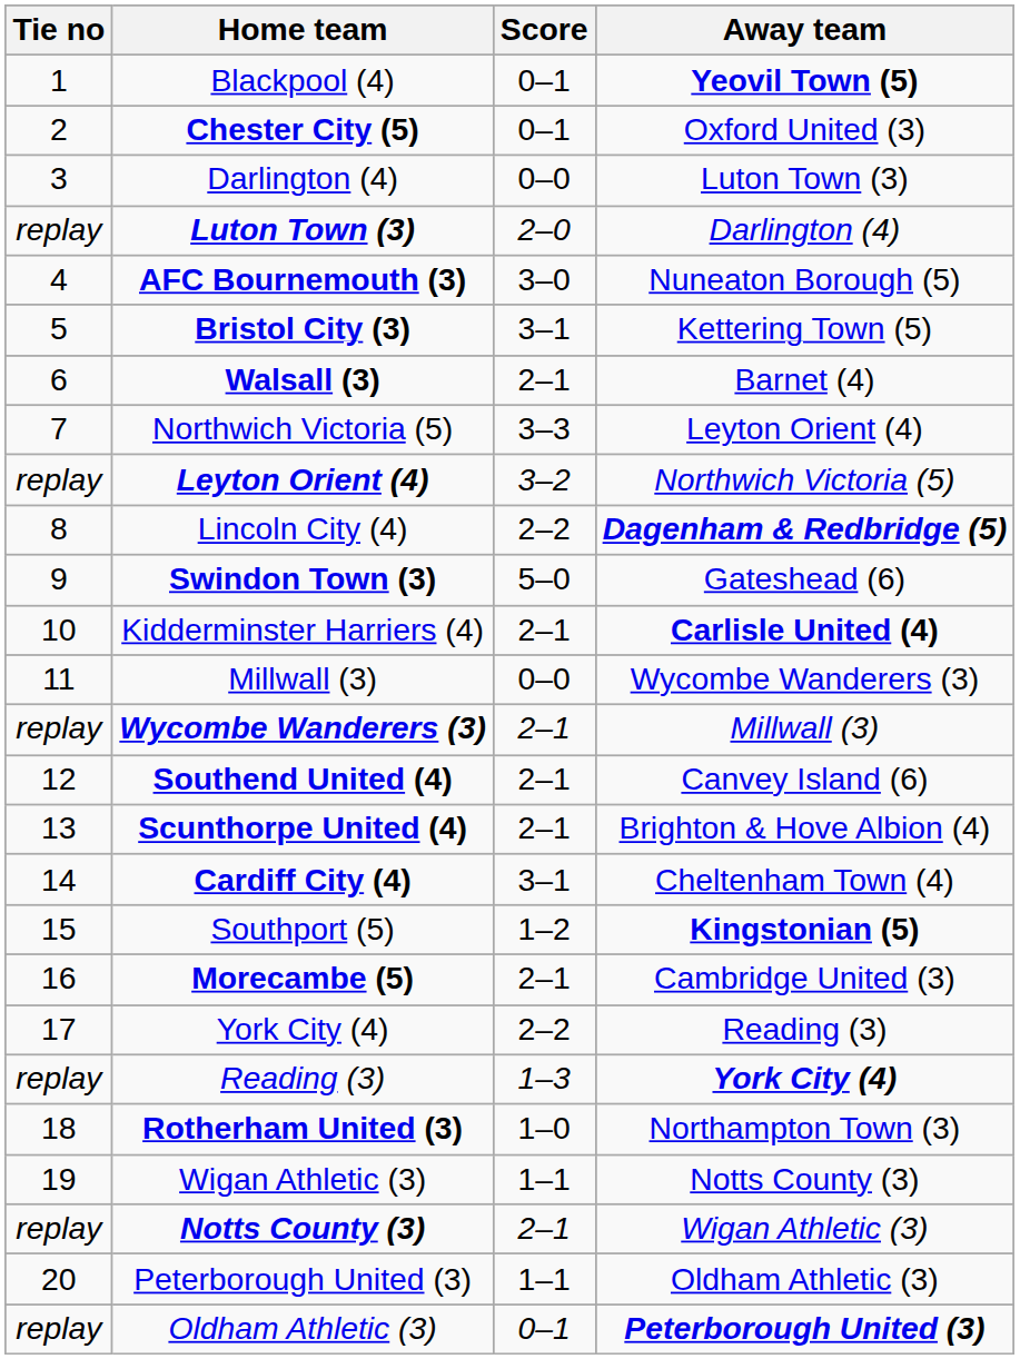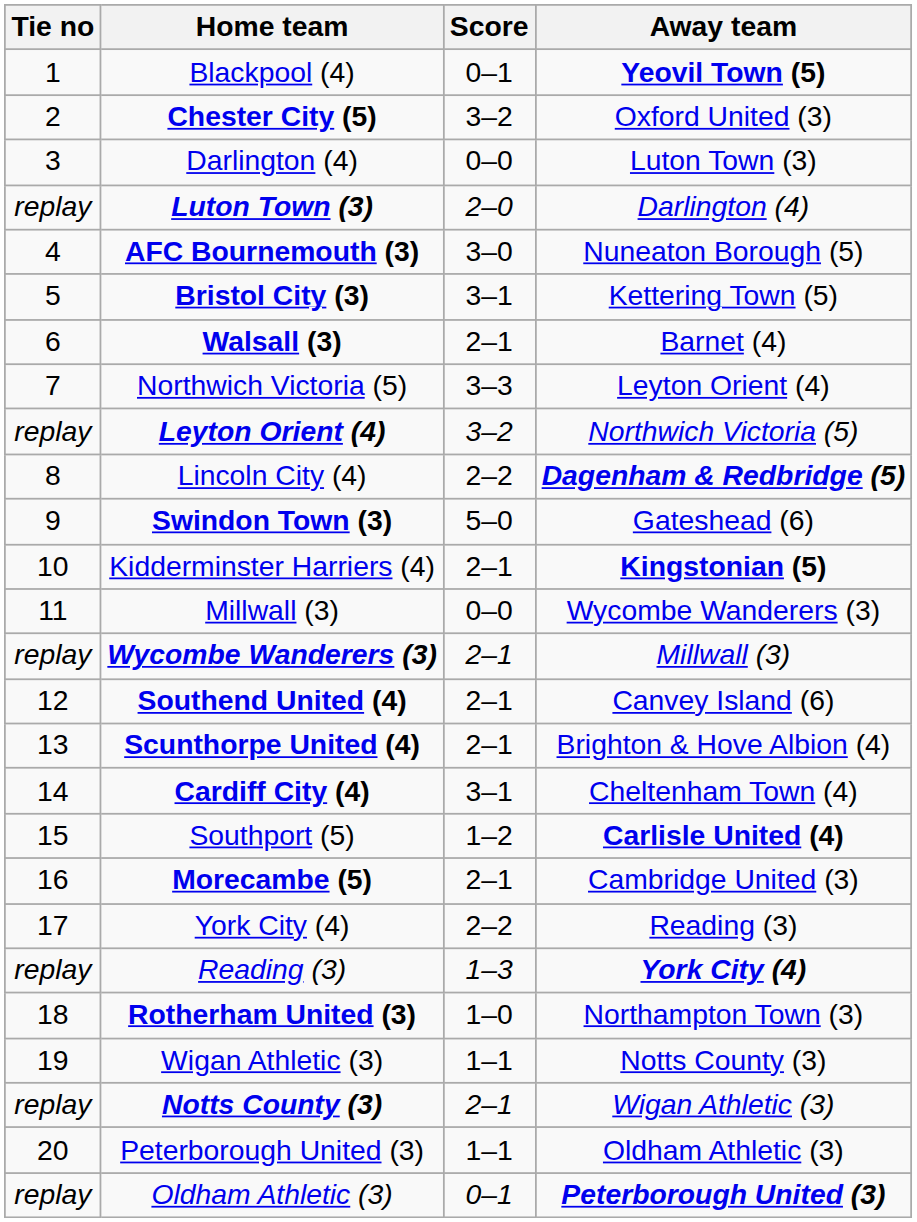Chester City (5) | Score: 0–1 -> 3–2
Kidderminster Harriers (4) | Away team: Carlisle United (4) -> Kingstonian (5)
Southport (5) | Away team: Kingstonian (5) -> Carlisle United (4)
